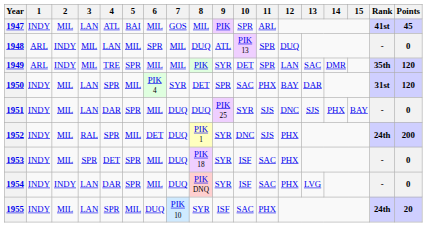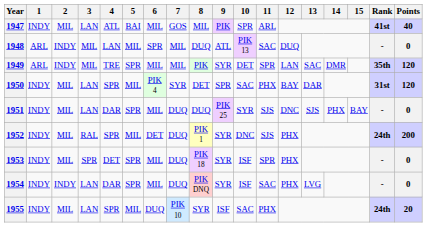1947 | Points: 45 -> 40
1948 | 11: SPR -> SAC
1953 | 11: SAC -> SPR
